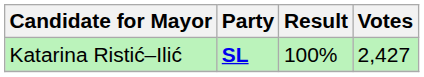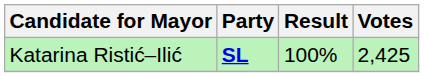Katarina Ristić–Ilić | Votes: 2,427 -> 2,425
